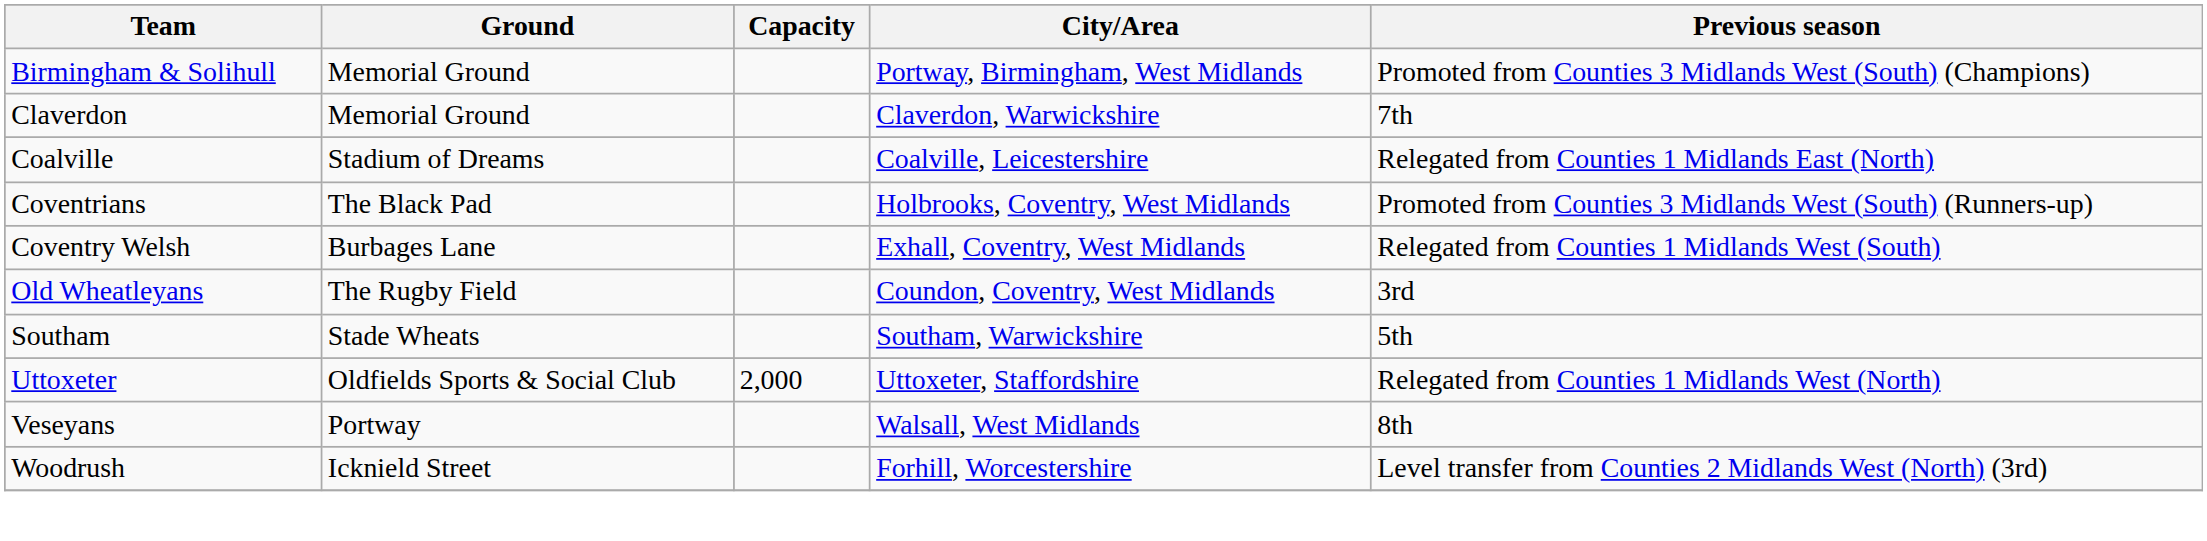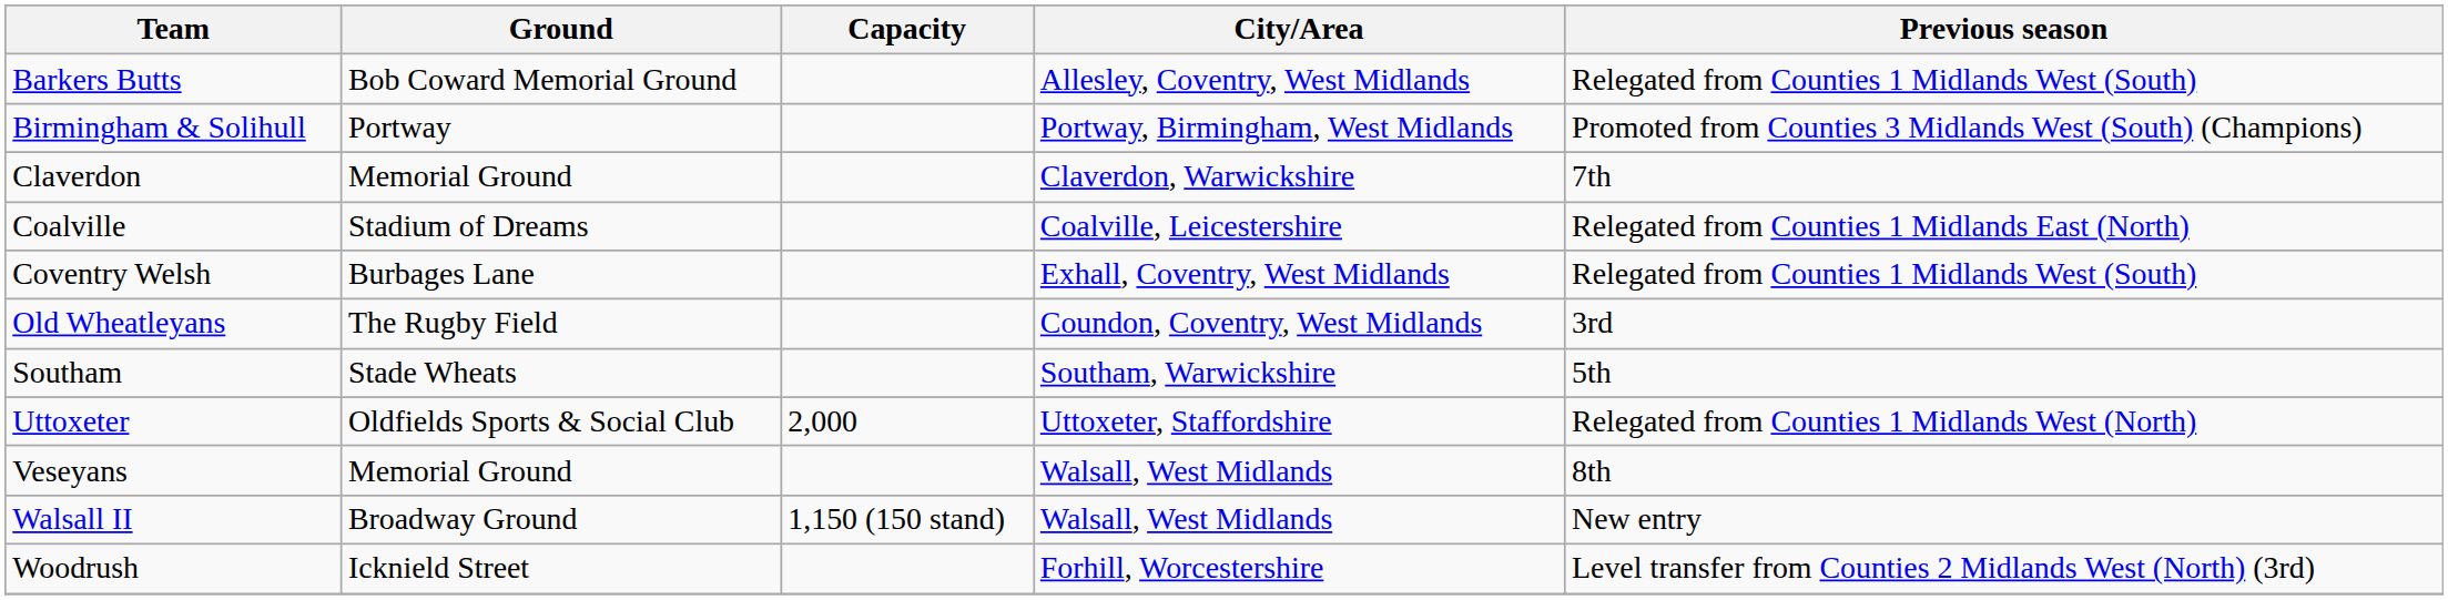+ row: Barkers Butts | Bob Coward Memorial Ground | Allesley, Coventry, West Midlands | Relegated from Counties 1 Midlands West (South)
Birmingham & Solihull | Ground: Memorial Ground -> Portway
- row: Coventrians | The Black Pad | Holbrooks, Coventry, West Midlands | Promoted from Counties 3 Midlands West (South) (Runners-up)
Veseyans | Ground: Portway -> Memorial Ground
+ row: Walsall II | Broadway Ground | 1,150 (150 stand) | Walsall, West Midlands | New entry
